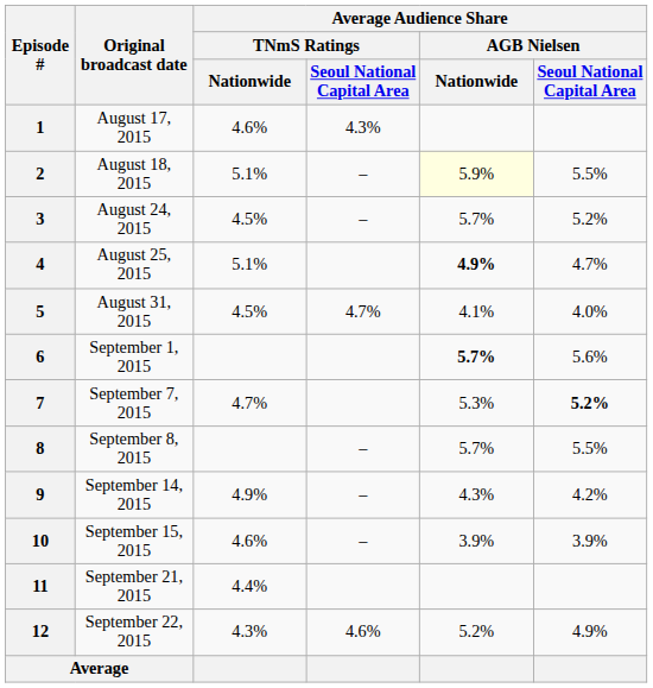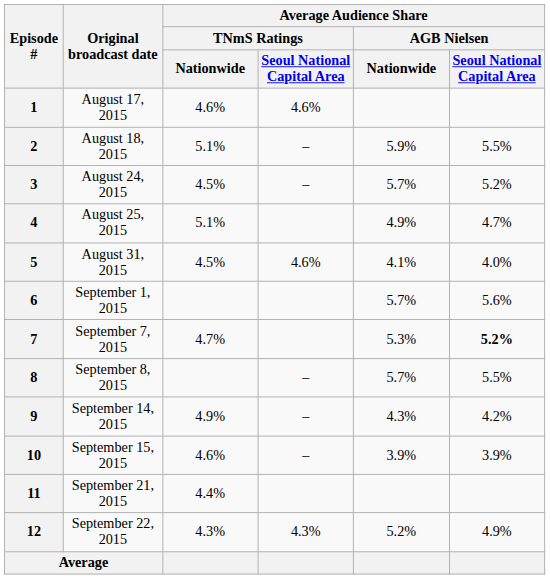1 | column 4: 4.3% -> 4.6%
2 | Average Audience Share / AGB Nielsen / Nationwide: lightyellow background -> no background
4 | Average Audience Share / AGB Nielsen / Nationwide: bold -> normal
5 | column 4: 4.7% -> 4.6%
6 | Average Audience Share / AGB Nielsen / Nationwide: bold -> normal
12 | column 4: 4.6% -> 4.3%
